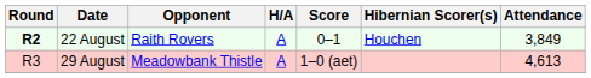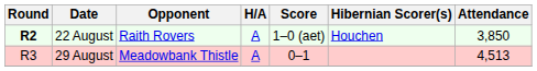22 August | Score: 0–1 -> 1–0 (aet)
22 August | Attendance: 3,849 -> 3,850
29 August | Score: 1–0 (aet) -> 0–1
29 August | Attendance: 4,613 -> 4,513
